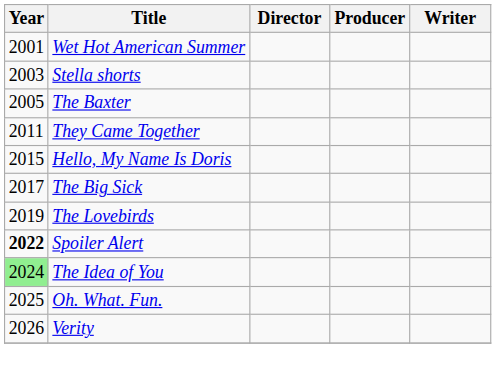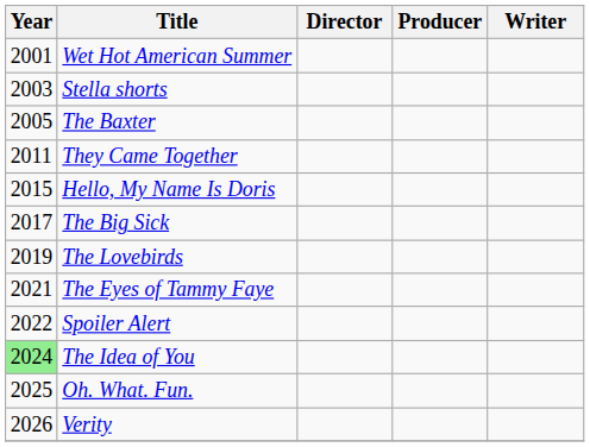+ row: 2021 | The Eyes of Tammy Faye
Spoiler Alert | Year: bold -> normal
